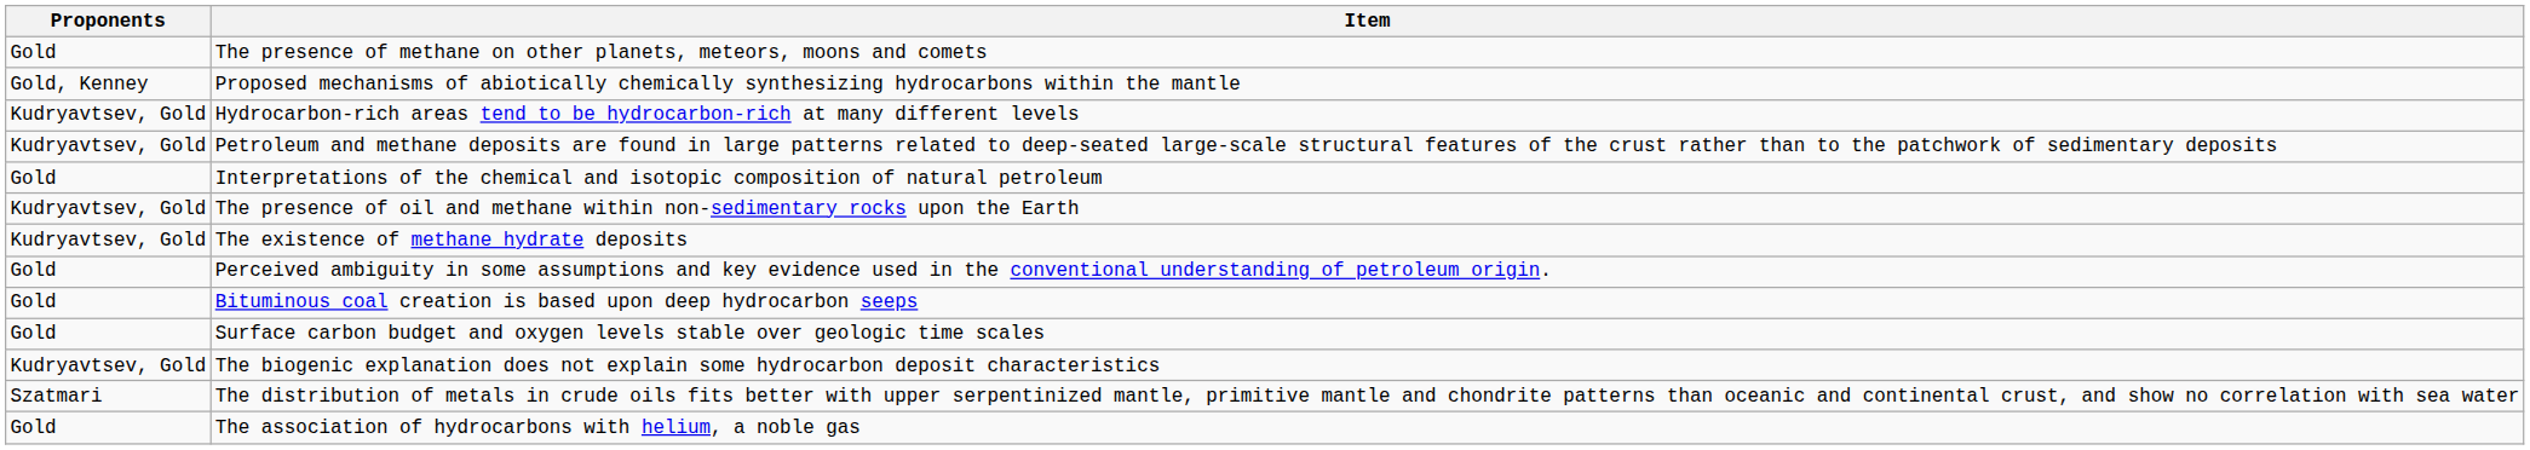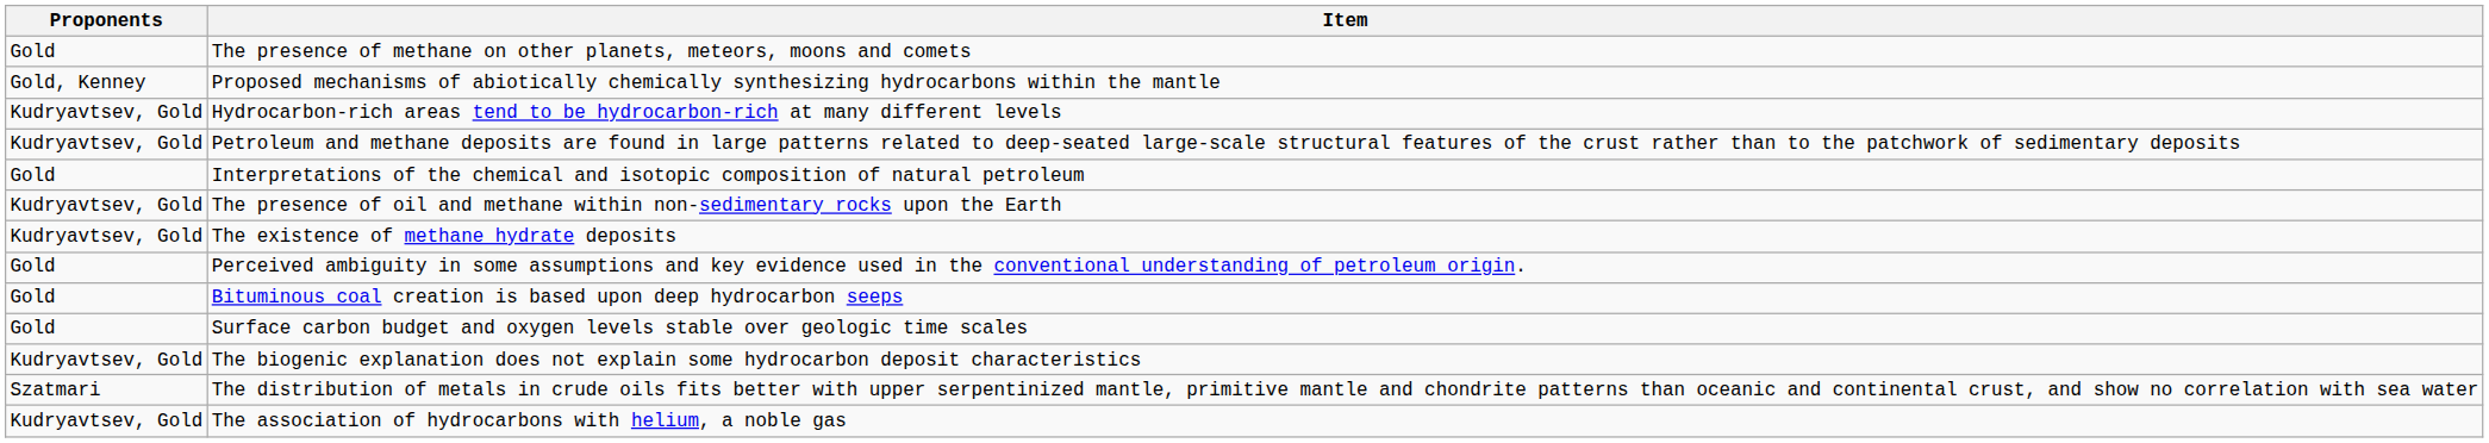The association of hydrocarbons with helium, a noble gas | Proponents: Gold -> Kudryavtsev, Gold
